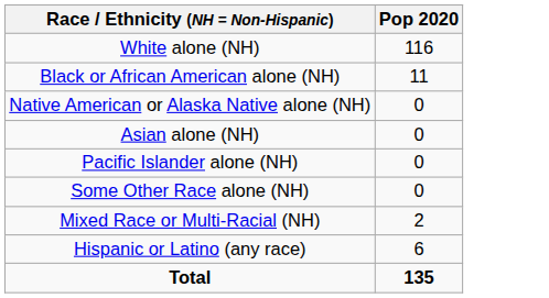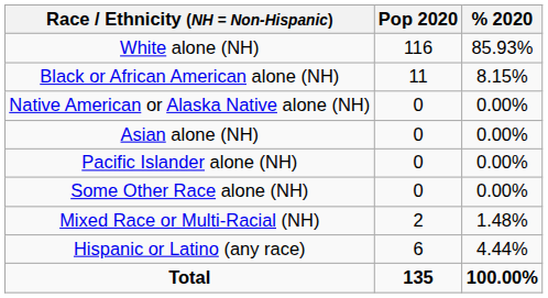+ column: % 2020 | 85.93% | 8.15% | 0.00% | 0.00% | 0.00% | 0.00% | 1.48% | 4.44% | 100.00%
